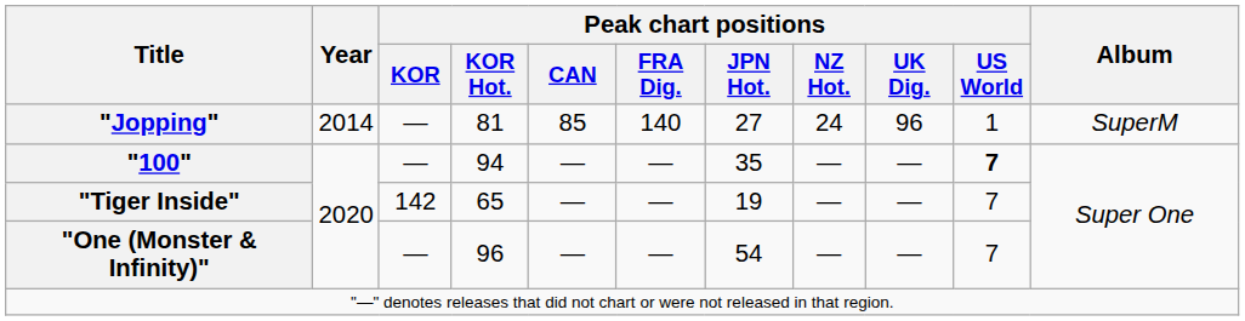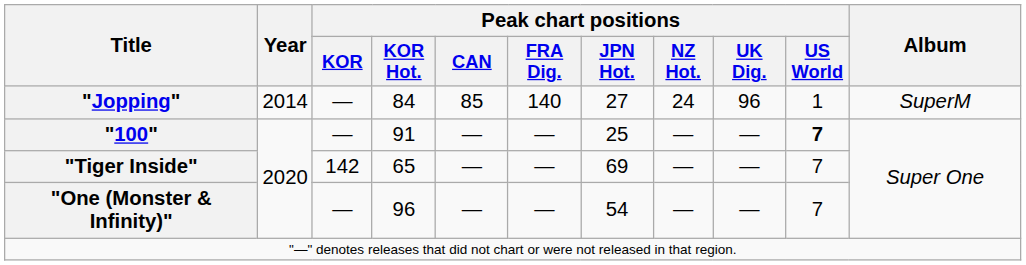"Jopping" | Peak chart positions / KOR Hot.: 81 -> 84
"100" | Peak chart positions / KOR Hot.: 94 -> 91
"100" | Peak chart positions / JPN Hot.: 35 -> 25
"Tiger Inside" | Peak chart positions / JPN Hot.: 19 -> 69
